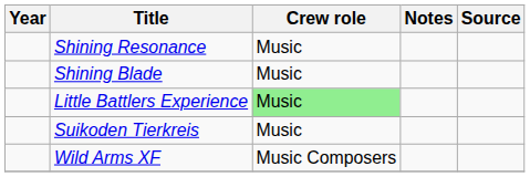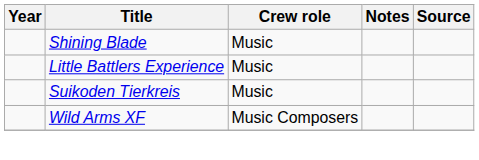- row: Shining Resonance | Music
Little Battlers Experience | Crew role: lightgreen background -> no background
